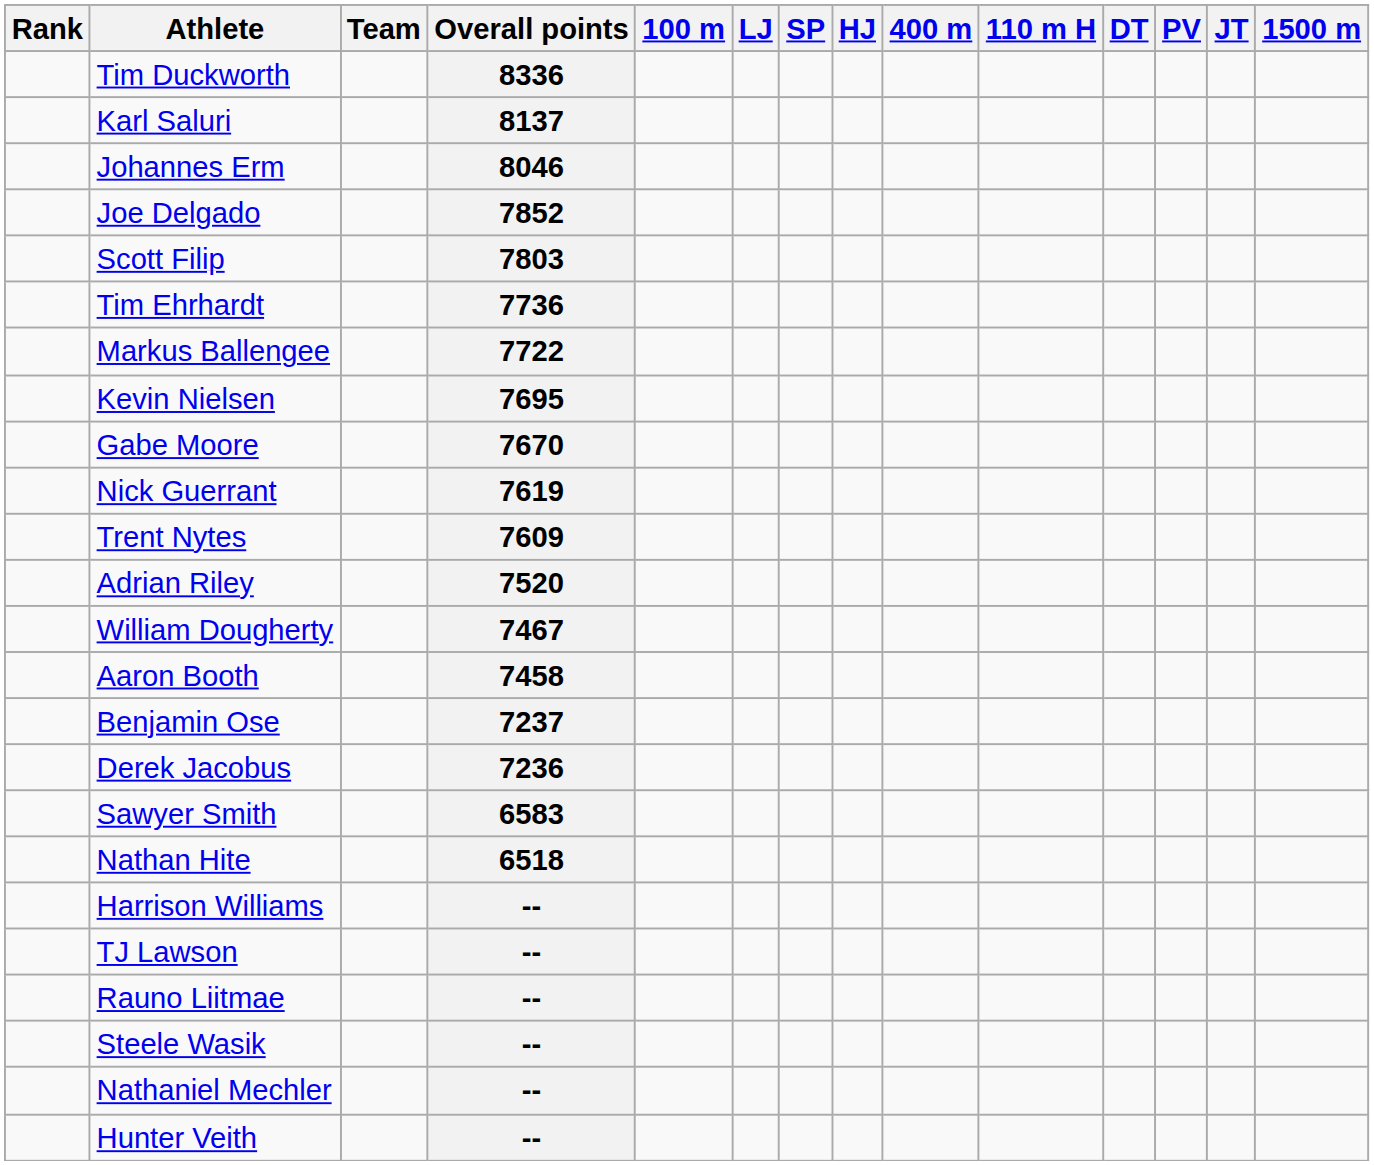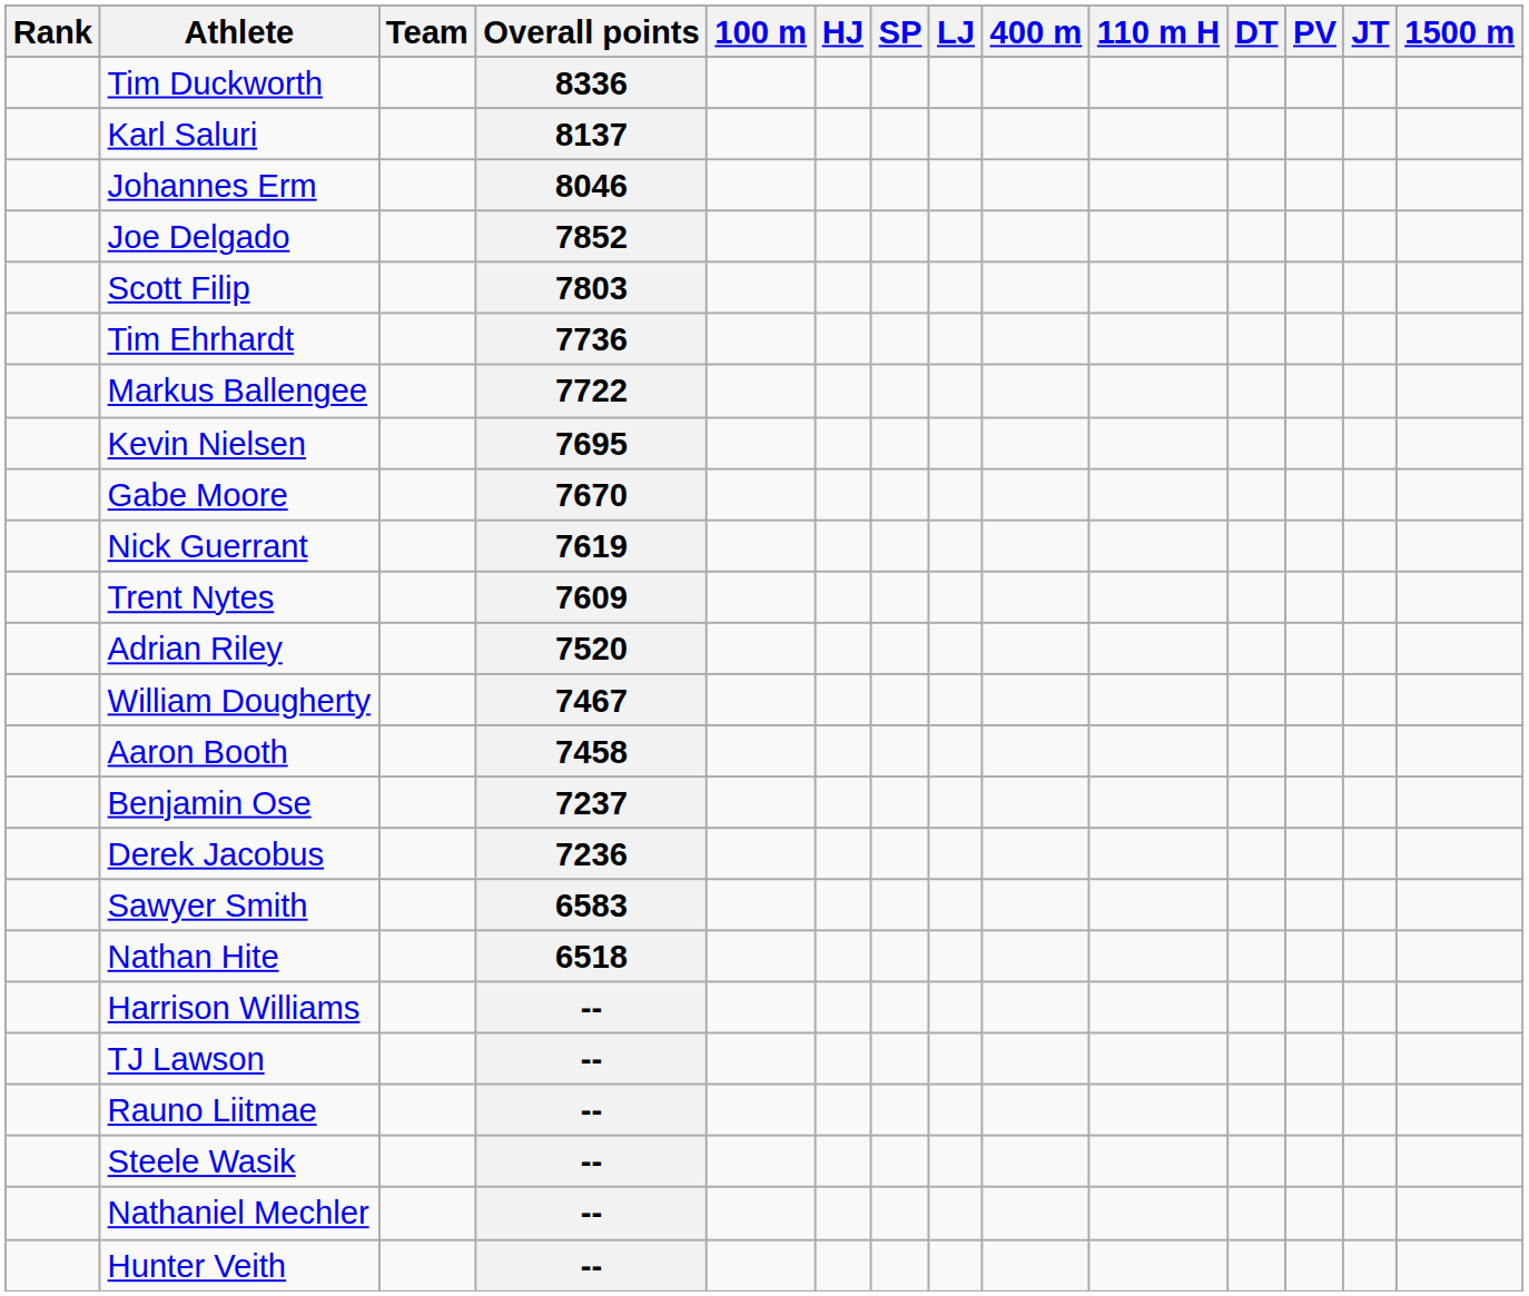columns swapped: LJ <-> HJ
